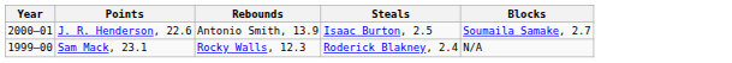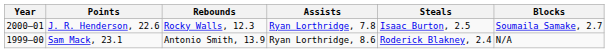+ column: Assists | Ryan Lorthridge, 7.8 | Ryan Lorthridge, 8.6
J. R. Henderson, 22.6 | Rebounds: Antonio Smith, 13.9 -> Rocky Walls, 12.3
Sam Mack, 23.1 | Rebounds: Rocky Walls, 12.3 -> Antonio Smith, 13.9
